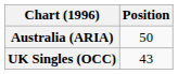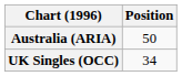UK Singles (OCC) | Position: 43 -> 34
